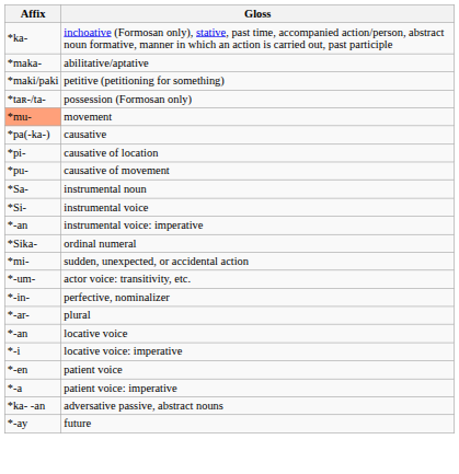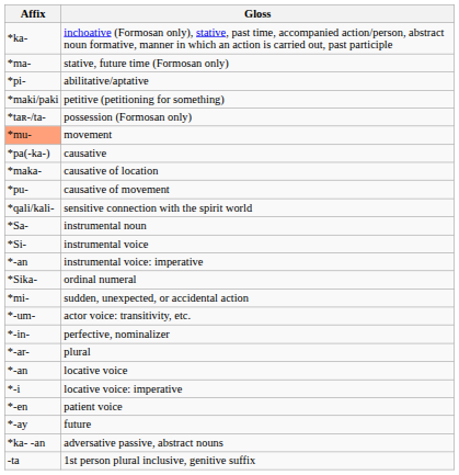+ row: *ma- | stative, future time (Formosan only)
abilitative/aptative | Affix: *maka- -> *pi-
causative of location | Affix: *pi- -> *maka-
+ row: *qali/kali- | sensitive connection with the spirit world
- row: *-a | patient voice: imperative
rows swapped: future <-> adversative passive, abstract nouns
+ row: -ta | 1st person plural inclusive, genitive suffix
